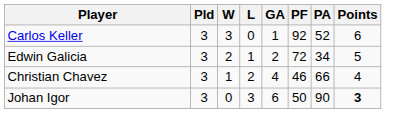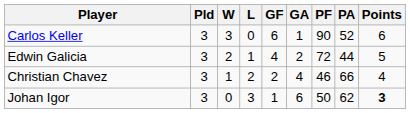+ column: GF | 6 | 4 | 2 | 1
Carlos Keller | PF: 92 -> 90
Edwin Galicia | PA: 34 -> 44
Johan Igor | PA: 90 -> 62
